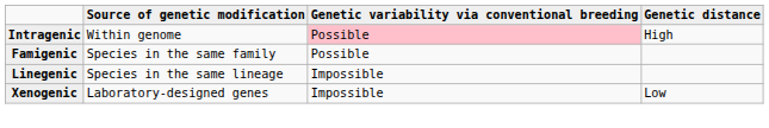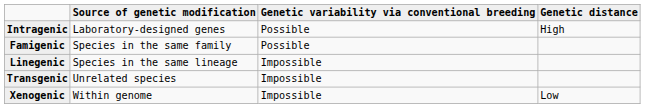Intragenic | Source of genetic modification: Within genome -> Laboratory-designed genes
Intragenic | Genetic variability via conventional breeding: pink background -> no background
+ row: Transgenic | Unrelated species | Impossible
Xenogenic | Source of genetic modification: Laboratory-designed genes -> Within genome
